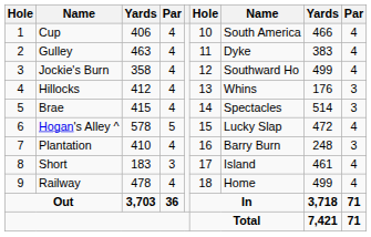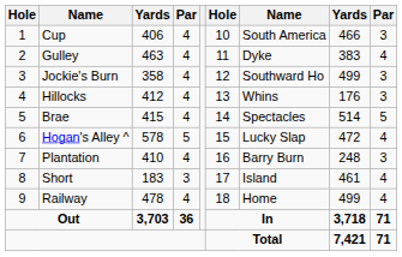Cup | column 9: 4 -> 3
Jockie's Burn | column 9: 4 -> 3
Brae | column 9: 3 -> 5
